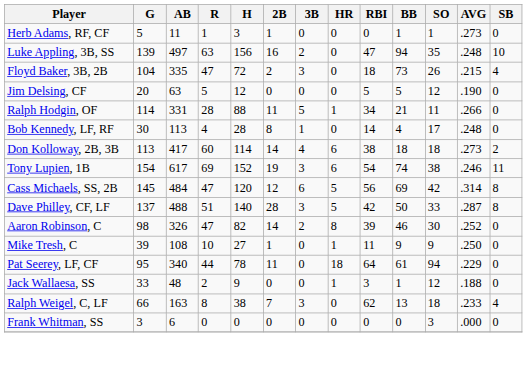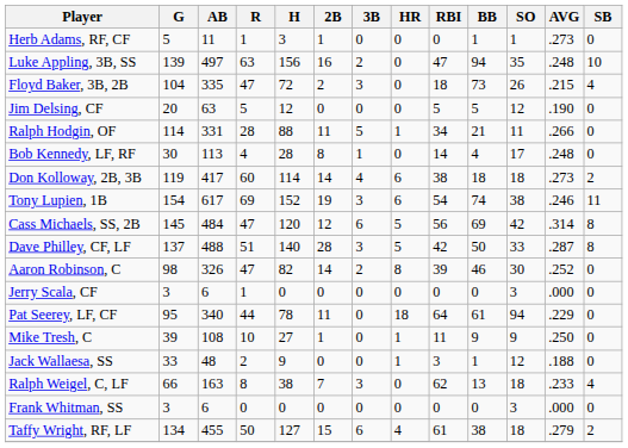Don Kolloway, 2B, 3B | G: 113 -> 119
+ row: Jerry Scala, CF | 3 | 6 | 1 | 0 | 0 | 0 | 0 | 0 | 0 | 3 | .000 | 0
rows swapped: Pat Seerey, LF, CF <-> Mike Tresh, C
+ row: Taffy Wright, RF, LF | 134 | 455 | 50 | 127 | 15 | 6 | 4 | 61 | 38 | 18 | .279 | 2
